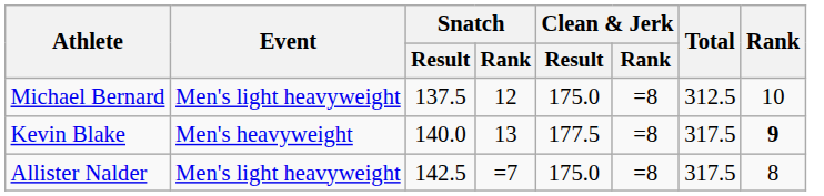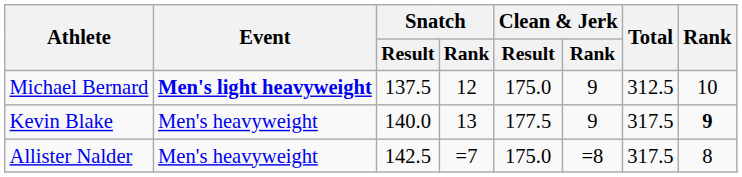Michael Bernard | Event: normal -> bold
Michael Bernard | Clean & Jerk / Rank: =8 -> 9
Kevin Blake | Clean & Jerk / Rank: =8 -> 9
Allister Nalder | Event: Men's light heavyweight -> Men's heavyweight
